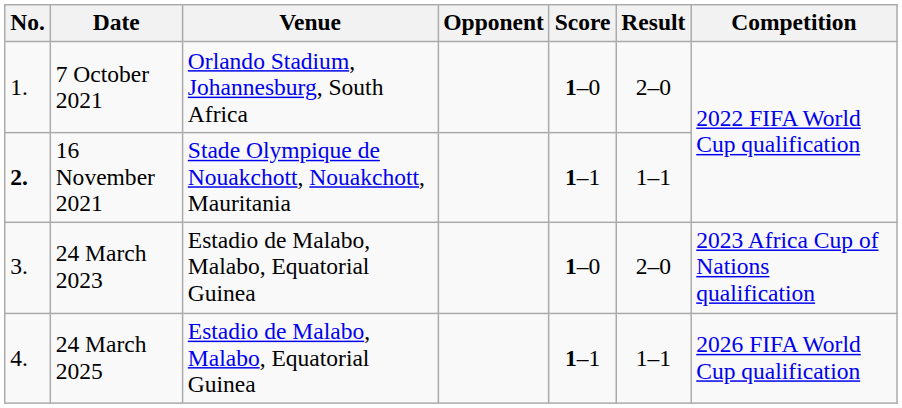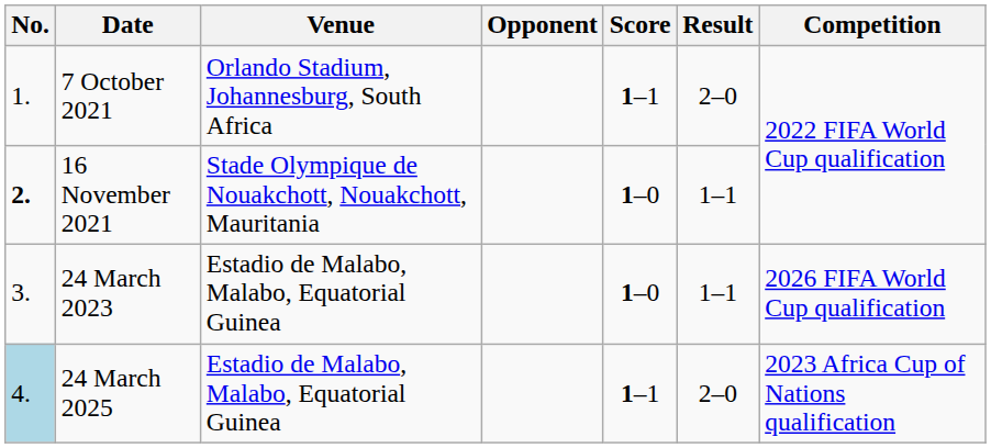7 October 2021 | Score: 1–0 -> 1–1
16 November 2021 | Score: 1–1 -> 1–0
24 March 2023 | Result: 2–0 -> 1–1
24 March 2023 | Competition: 2023 Africa Cup of Nations qualification -> 2026 FIFA World Cup qualification
24 March 2025 | No.: no background -> lightblue background
24 March 2025 | Result: 1–1 -> 2–0
24 March 2025 | Competition: 2026 FIFA World Cup qualification -> 2023 Africa Cup of Nations qualification
